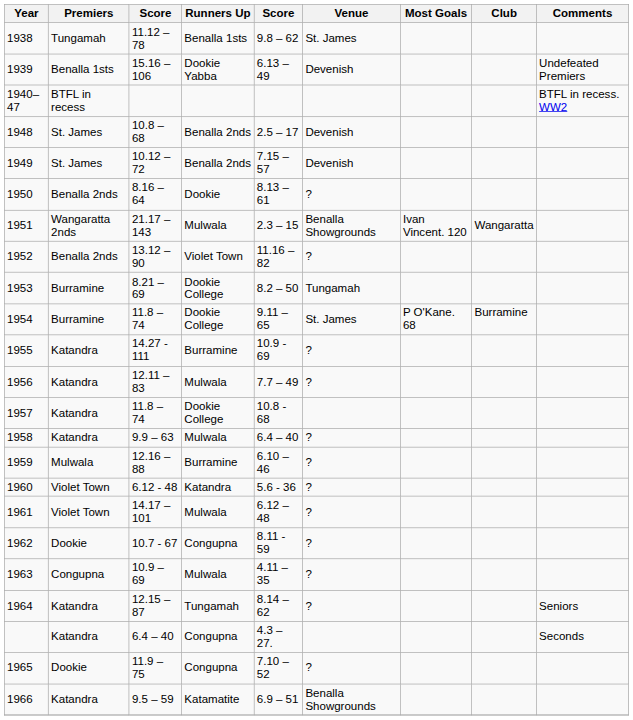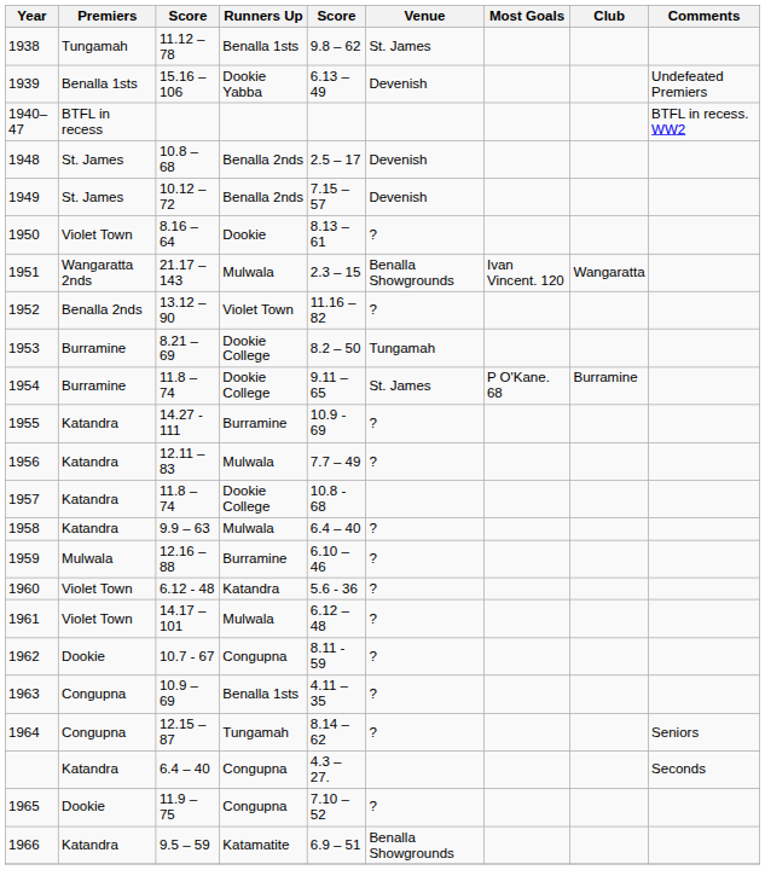1950 | Premiers: Benalla 2nds -> Violet Town
1963 | Runners Up: Mulwala -> Benalla 1sts
1964 | Premiers: Katandra -> Congupna
